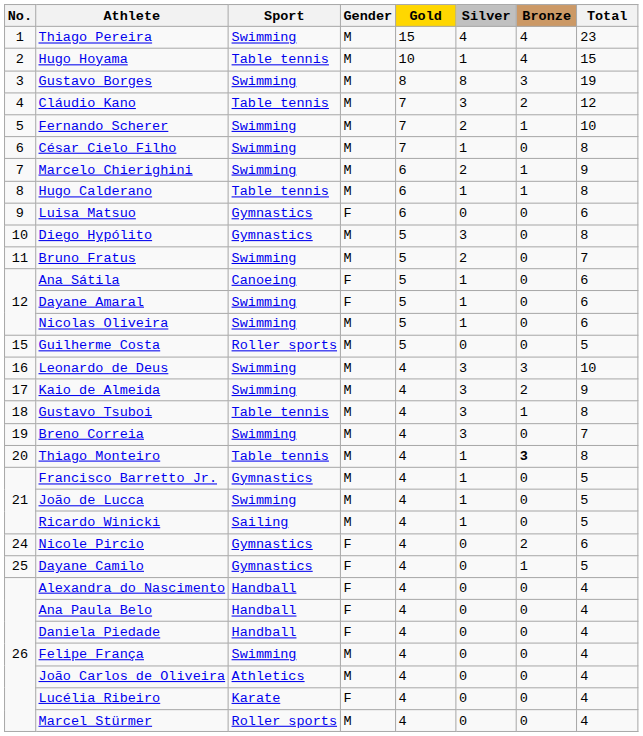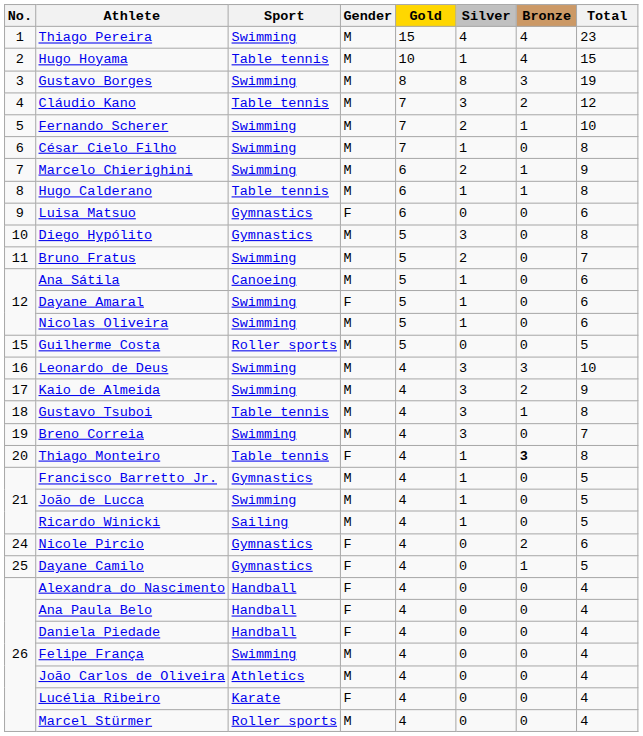Ana Sátila | Gender: F -> M
Thiago Monteiro | Gender: M -> F
